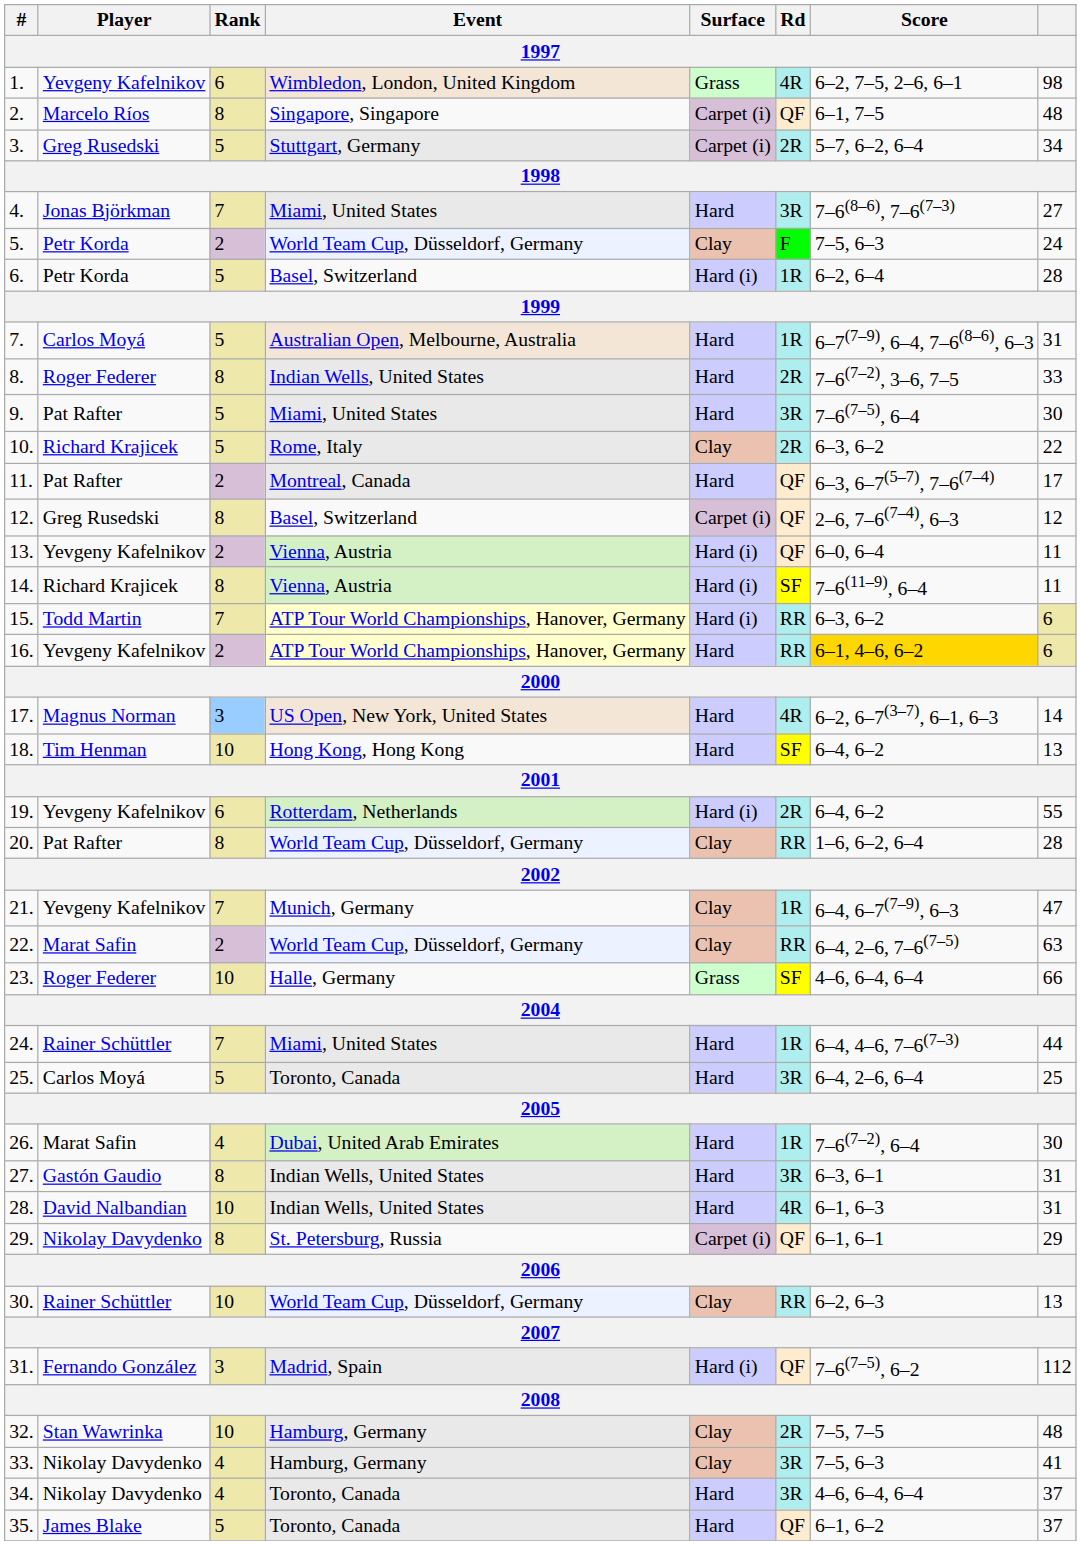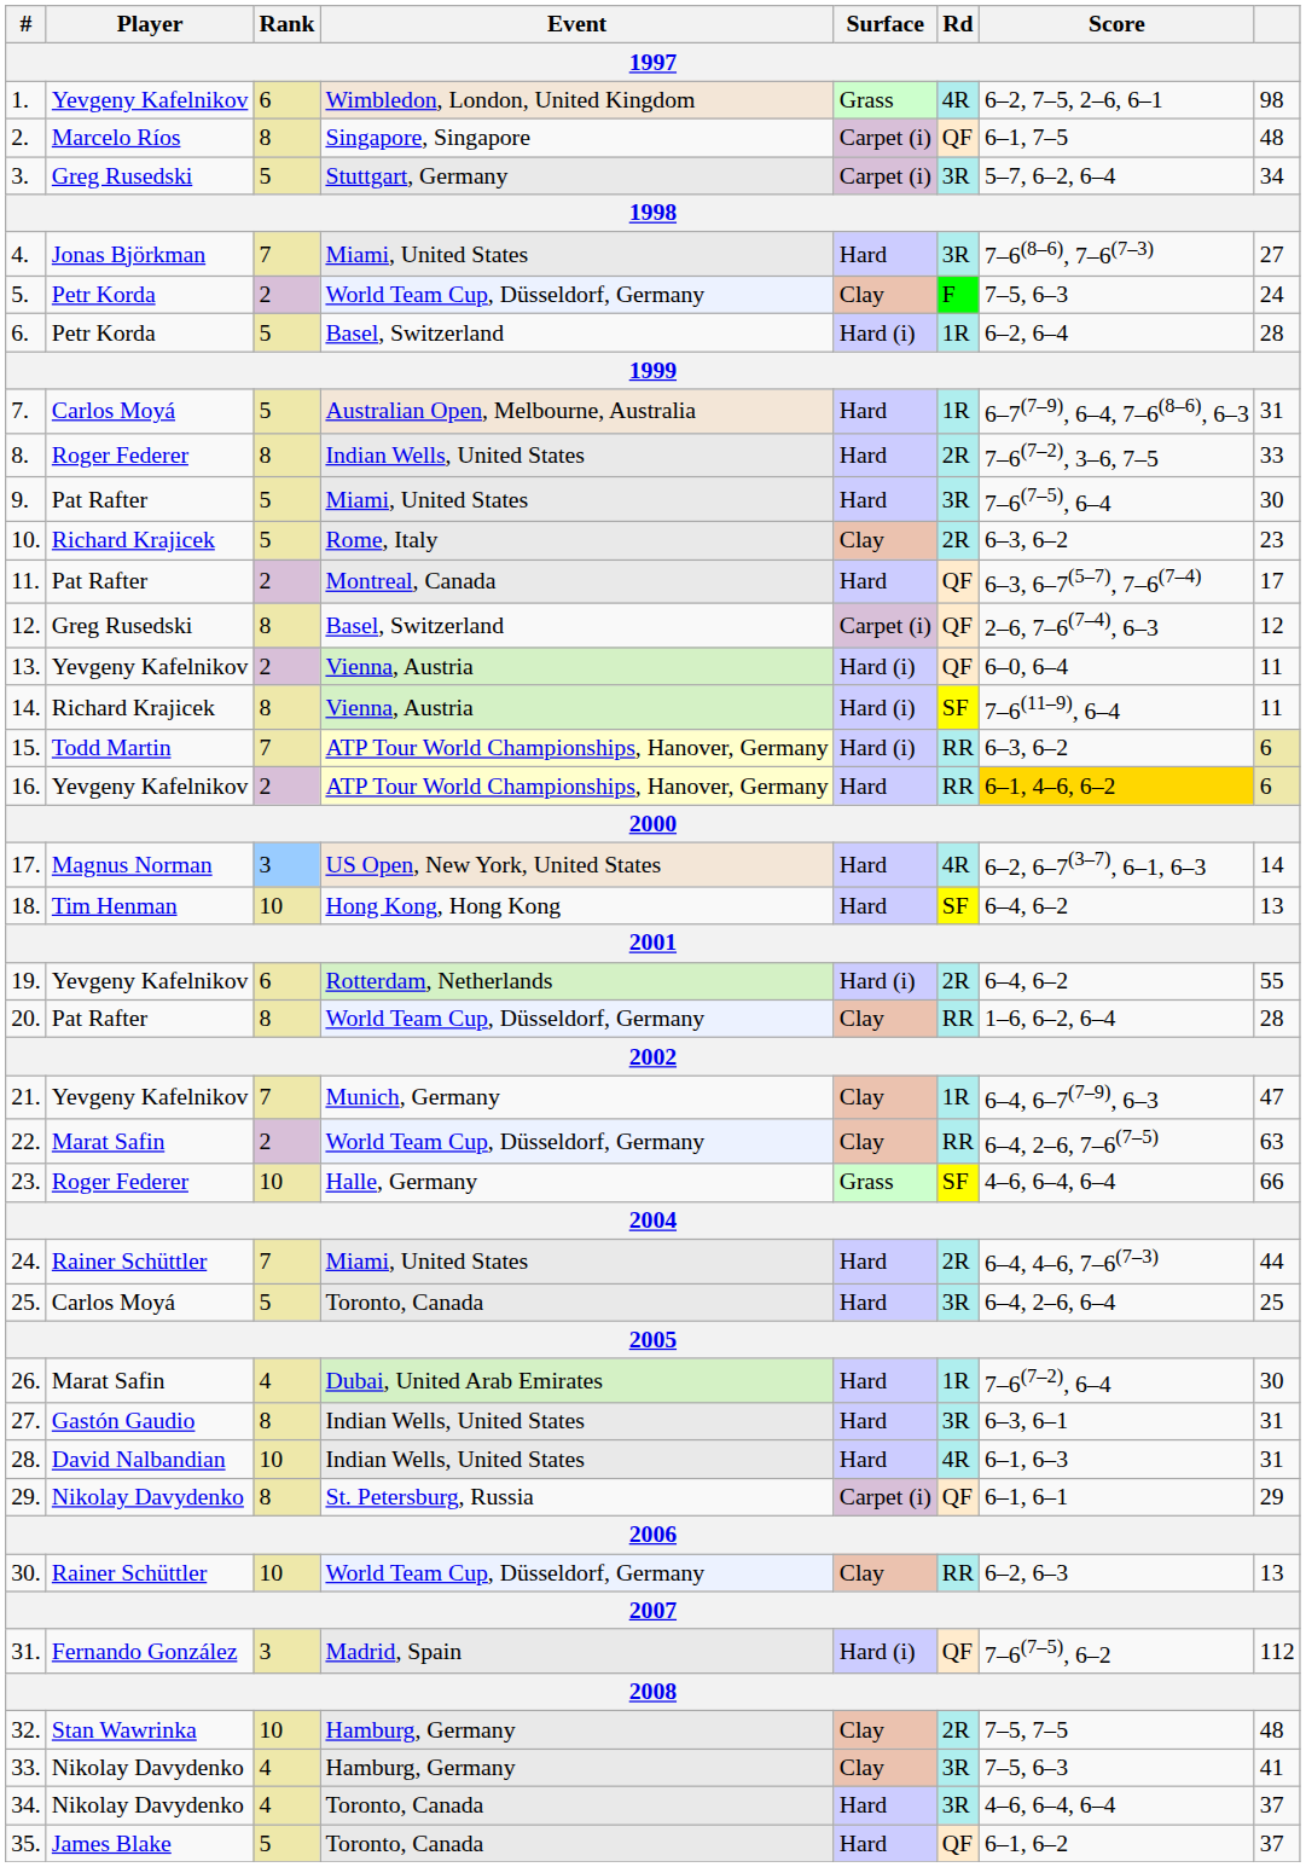3. | Rd: 2R -> 3R
10. | column 8: 22 -> 23
24. | Rd: 1R -> 2R
